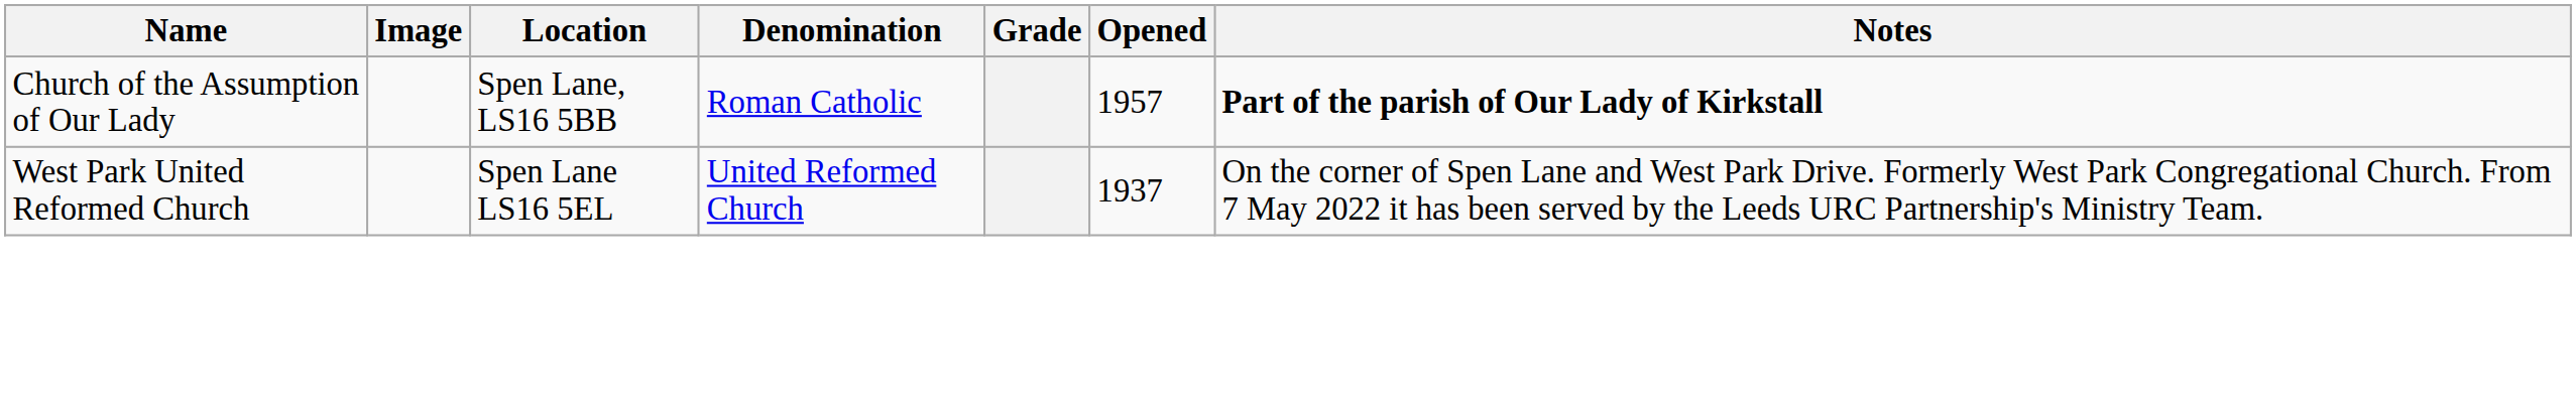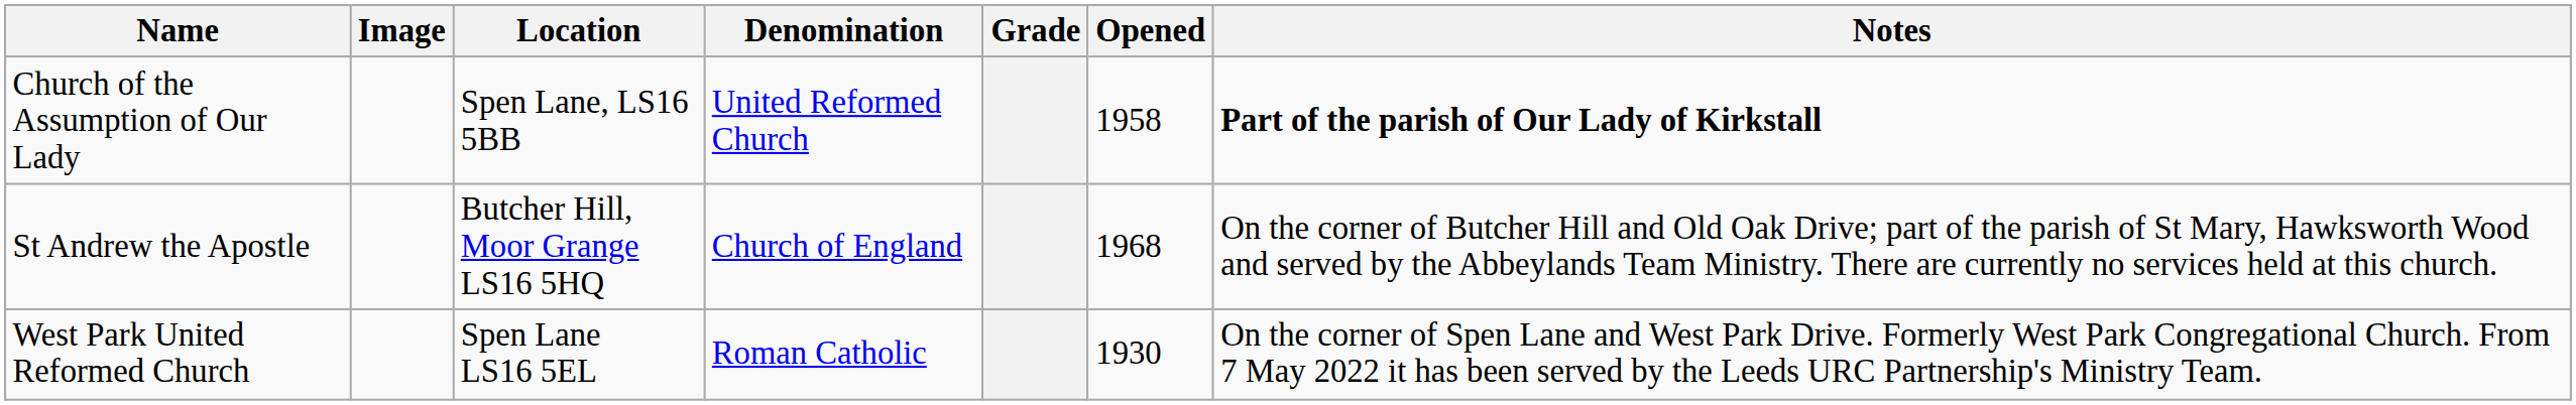Church of the Assumption of Our Lady | Denomination: Roman Catholic -> United Reformed Church
Church of the Assumption of Our Lady | Opened: 1957 -> 1958
+ row: St Andrew the Apostle | Butcher Hill, Moor Grange LS16 5HQ | Church of England | 1968 | On the corner of Butcher Hill and Old Oak Drive; part of the parish of St Mary, Hawksworth Wood and served by the Abbeylands Team Ministry. There are currently no services held at this church.
West Park United Reformed Church | Denomination: United Reformed Church -> Roman Catholic
West Park United Reformed Church | Opened: 1937 -> 1930
